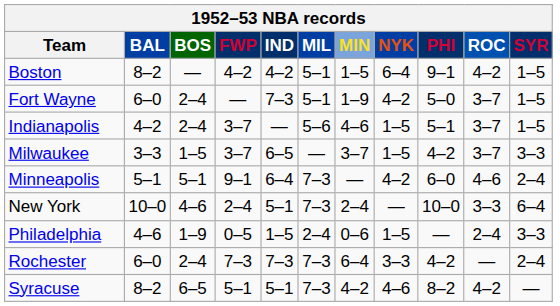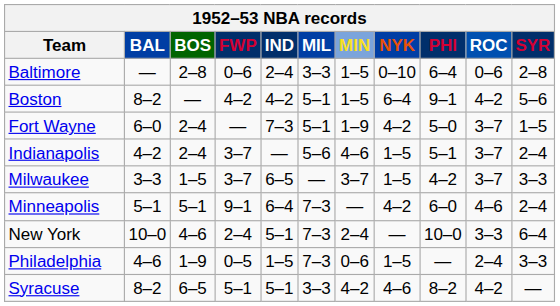+ row: Baltimore | — | 2–8 | 0–6 | 2–4 | 3–3 | 1–5 | 0–10 | 6–4 | 0–6 | 2–8
Boston | SYR: 1–5 -> 5–6
Indianapolis | SYR: 1–5 -> 2–4
Philadelphia | MIL: 2–4 -> 7–3
- row: Rochester | 6–0 | 2–4 | 7–3 | 7–3 | 7–3 | 6–4 | 3–3 | 4–2 | — | 2–4
Syracuse | MIL: 7–3 -> 3–3
